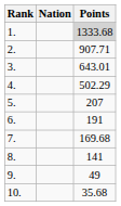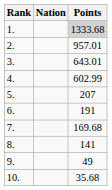2. | Points: 907.71 -> 957.01
4. | Points: 502.29 -> 602.99
